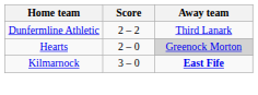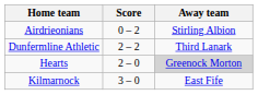+ row: Airdrieonians | 0 – 2 | Stirling Albion
Kilmarnock | Away team: bold -> normal
